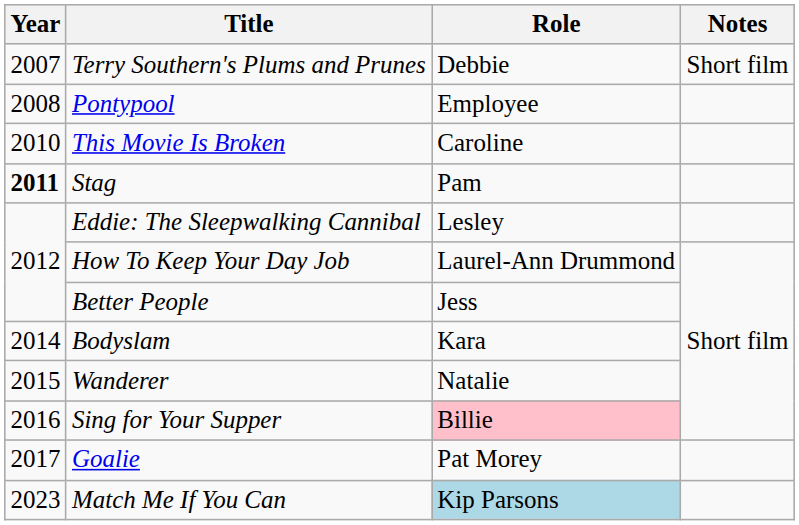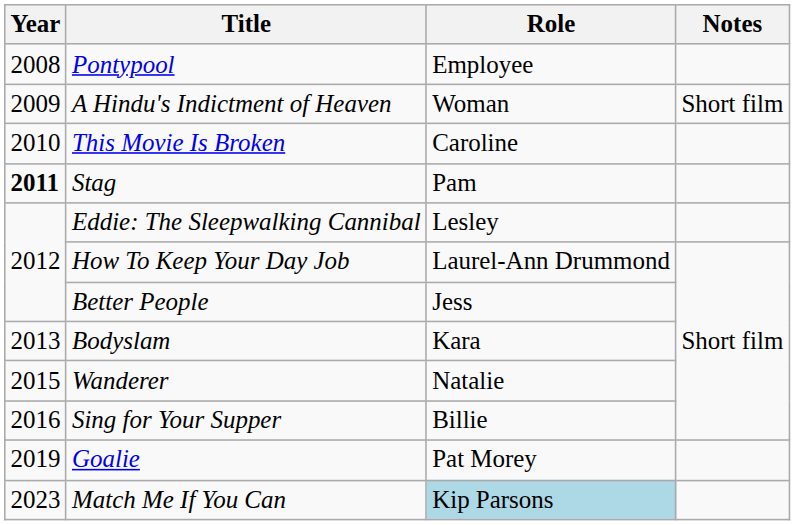- row: 2007 | Terry Southern's Plums and Prunes | Debbie | Short film
+ row: 2009 | A Hindu's Indictment of Heaven | Woman | Short film
Bodyslam | Year: 2014 -> 2013
Sing for Your Supper | Role: pink background -> no background
Goalie | Year: 2017 -> 2019
